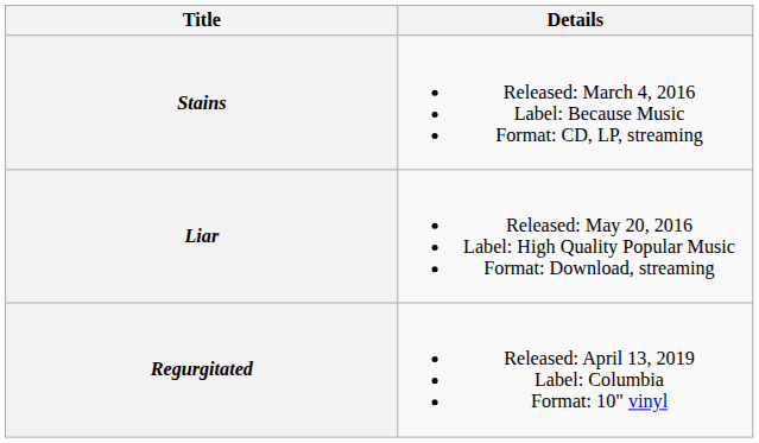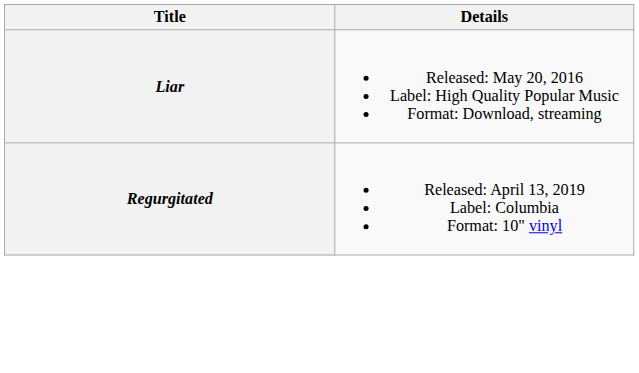- row: Stains | Released: March 4, 2016 Label: Because Music Format: CD, LP, streaming
